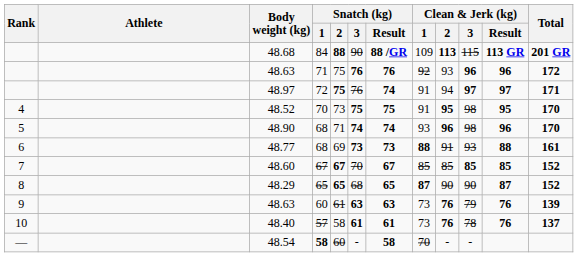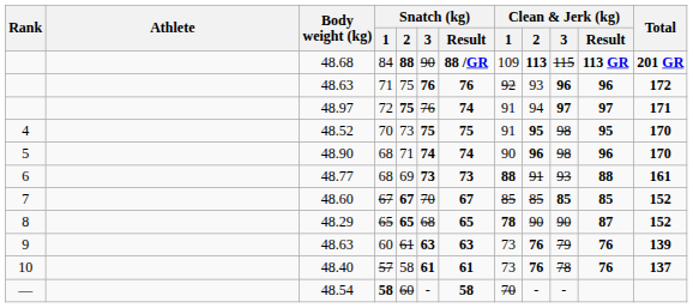48.90 | Clean & Jerk (kg) / 1: 93 -> 90
48.29 | Clean & Jerk (kg) / 1: 87 -> 78
